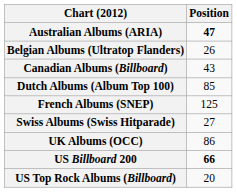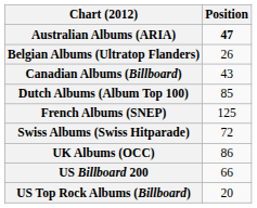Swiss Albums (Swiss Hitparade) | Position: 27 -> 72
US Billboard 200 | Position: bold -> normal
